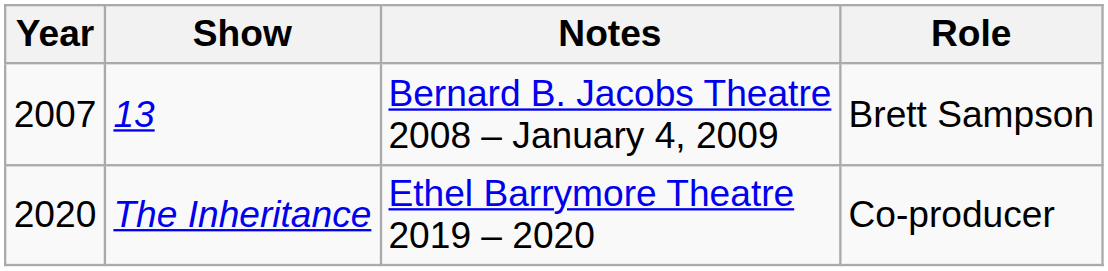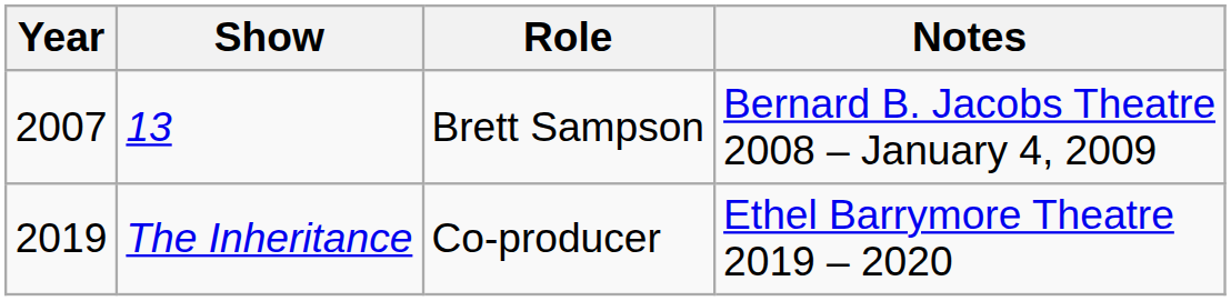columns swapped: Role <-> Notes
The Inheritance | Year: 2020 -> 2019
